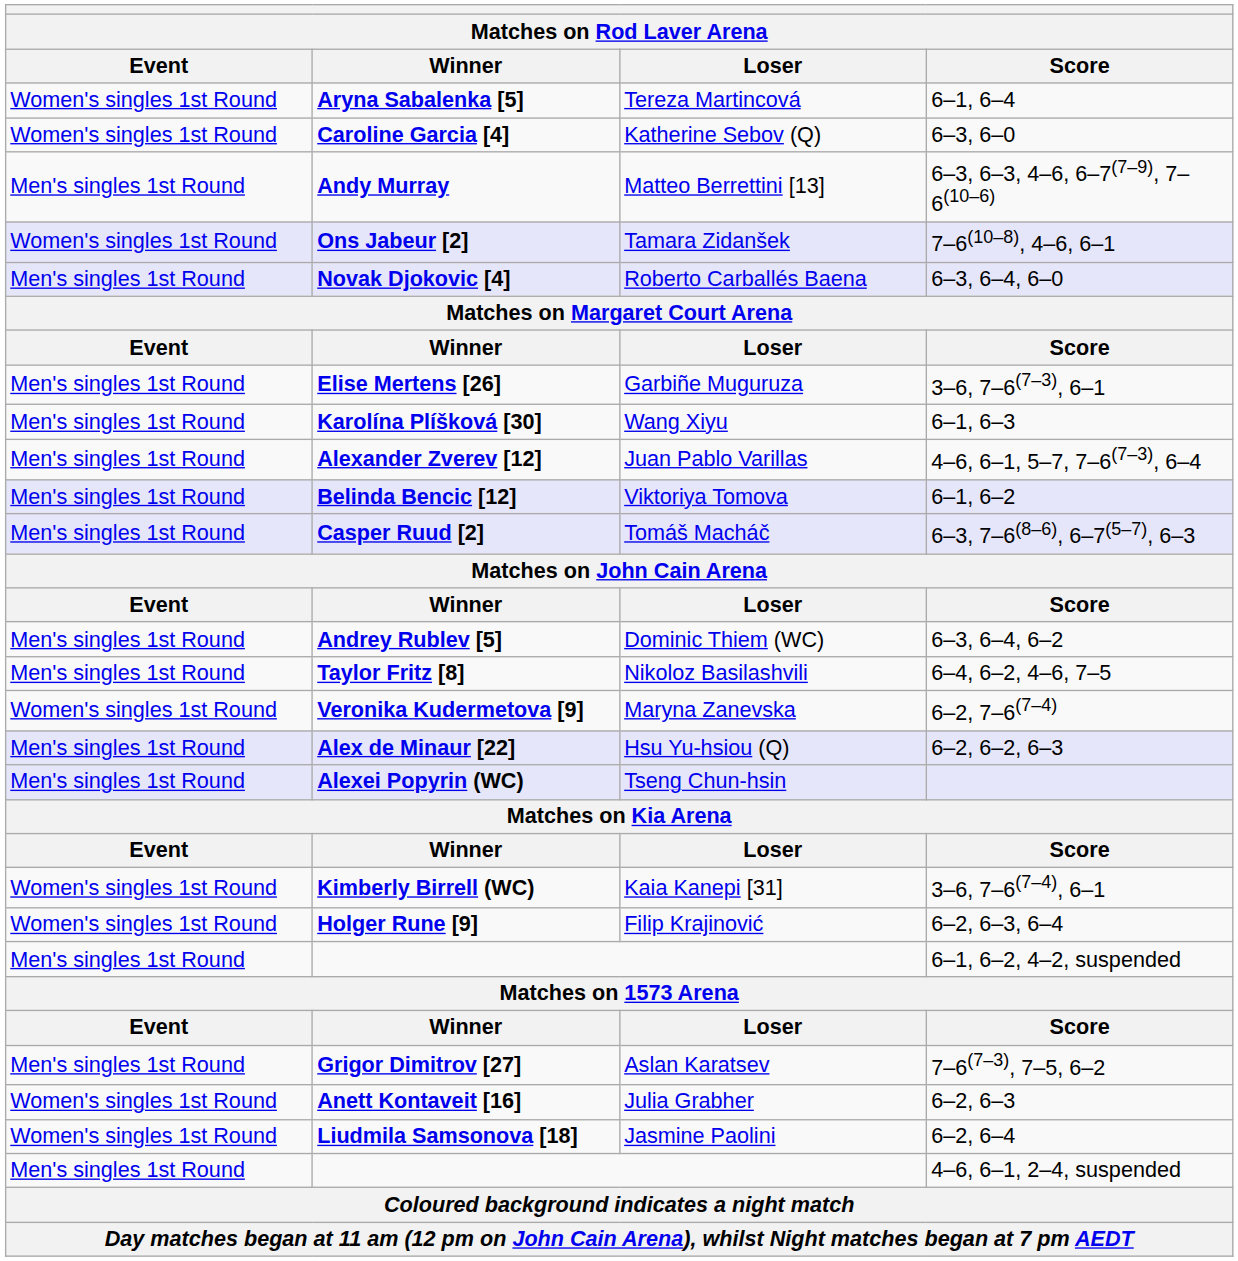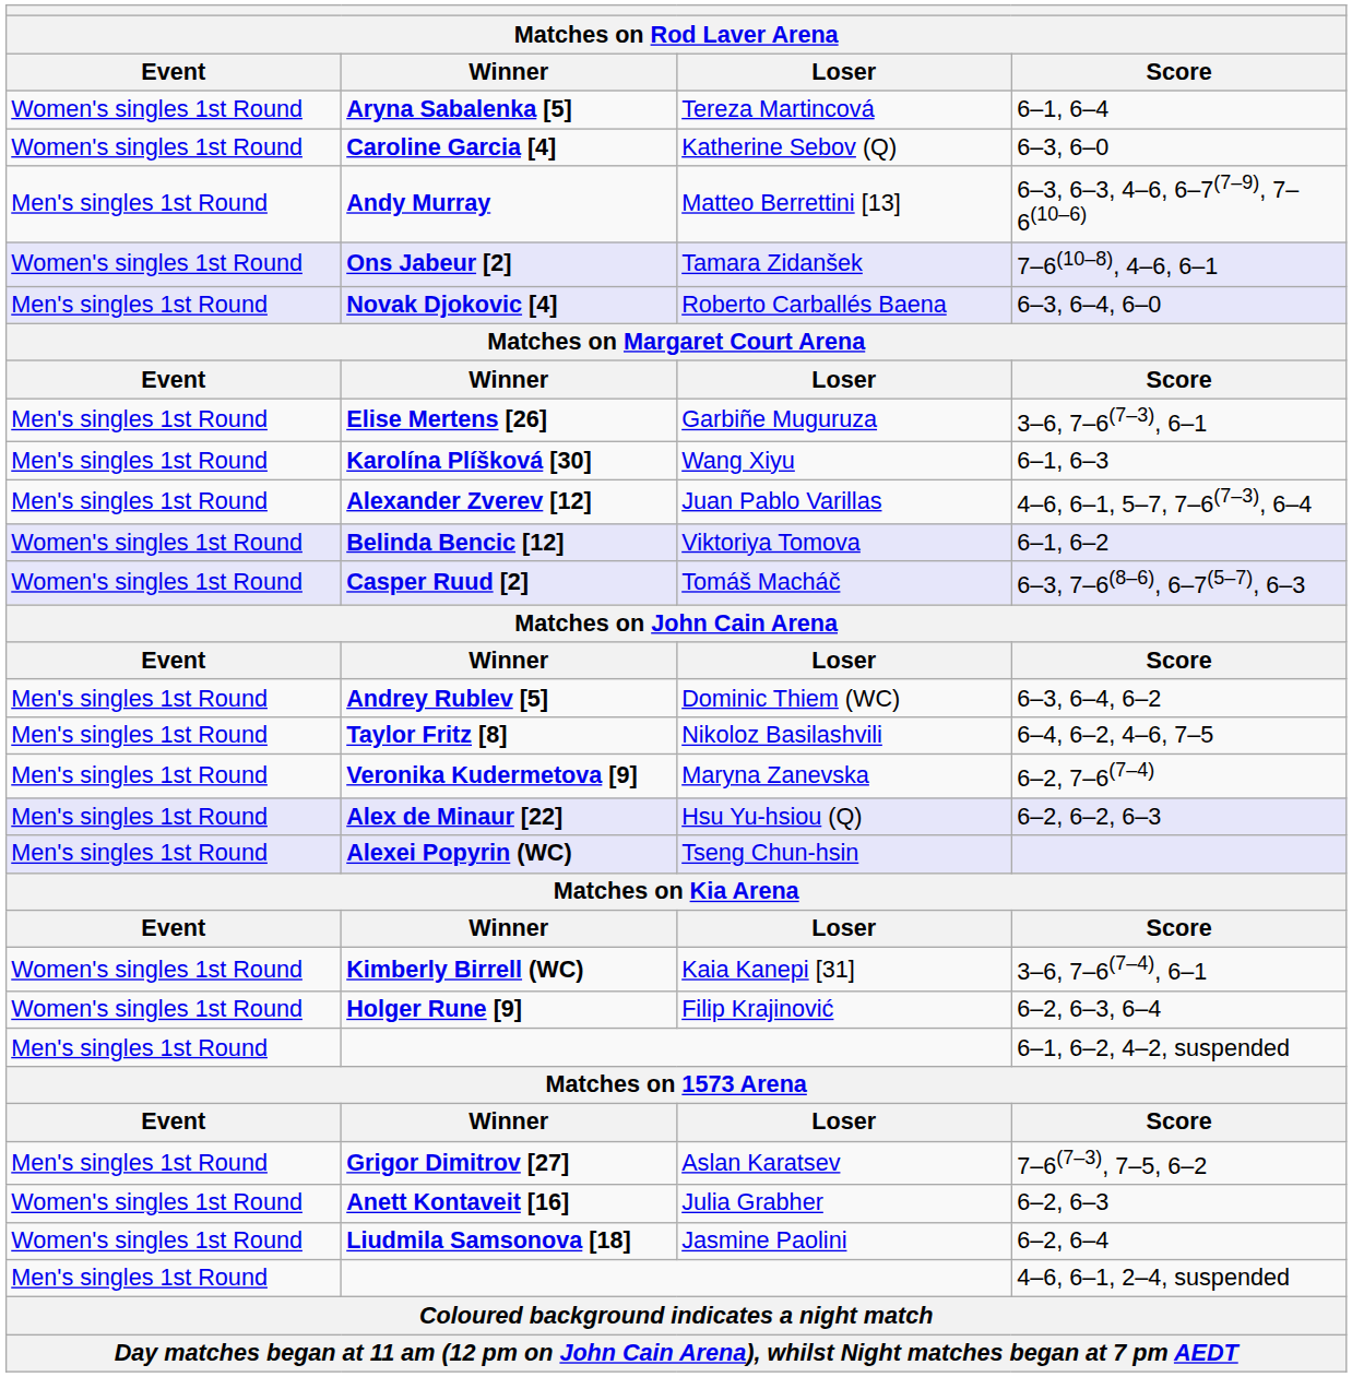Belinda Bencic [12] | Event: Men's singles 1st Round -> Women's singles 1st Round
Casper Ruud [2] | Event: Men's singles 1st Round -> Women's singles 1st Round
Veronika Kudermetova [9] | Event: Women's singles 1st Round -> Men's singles 1st Round
